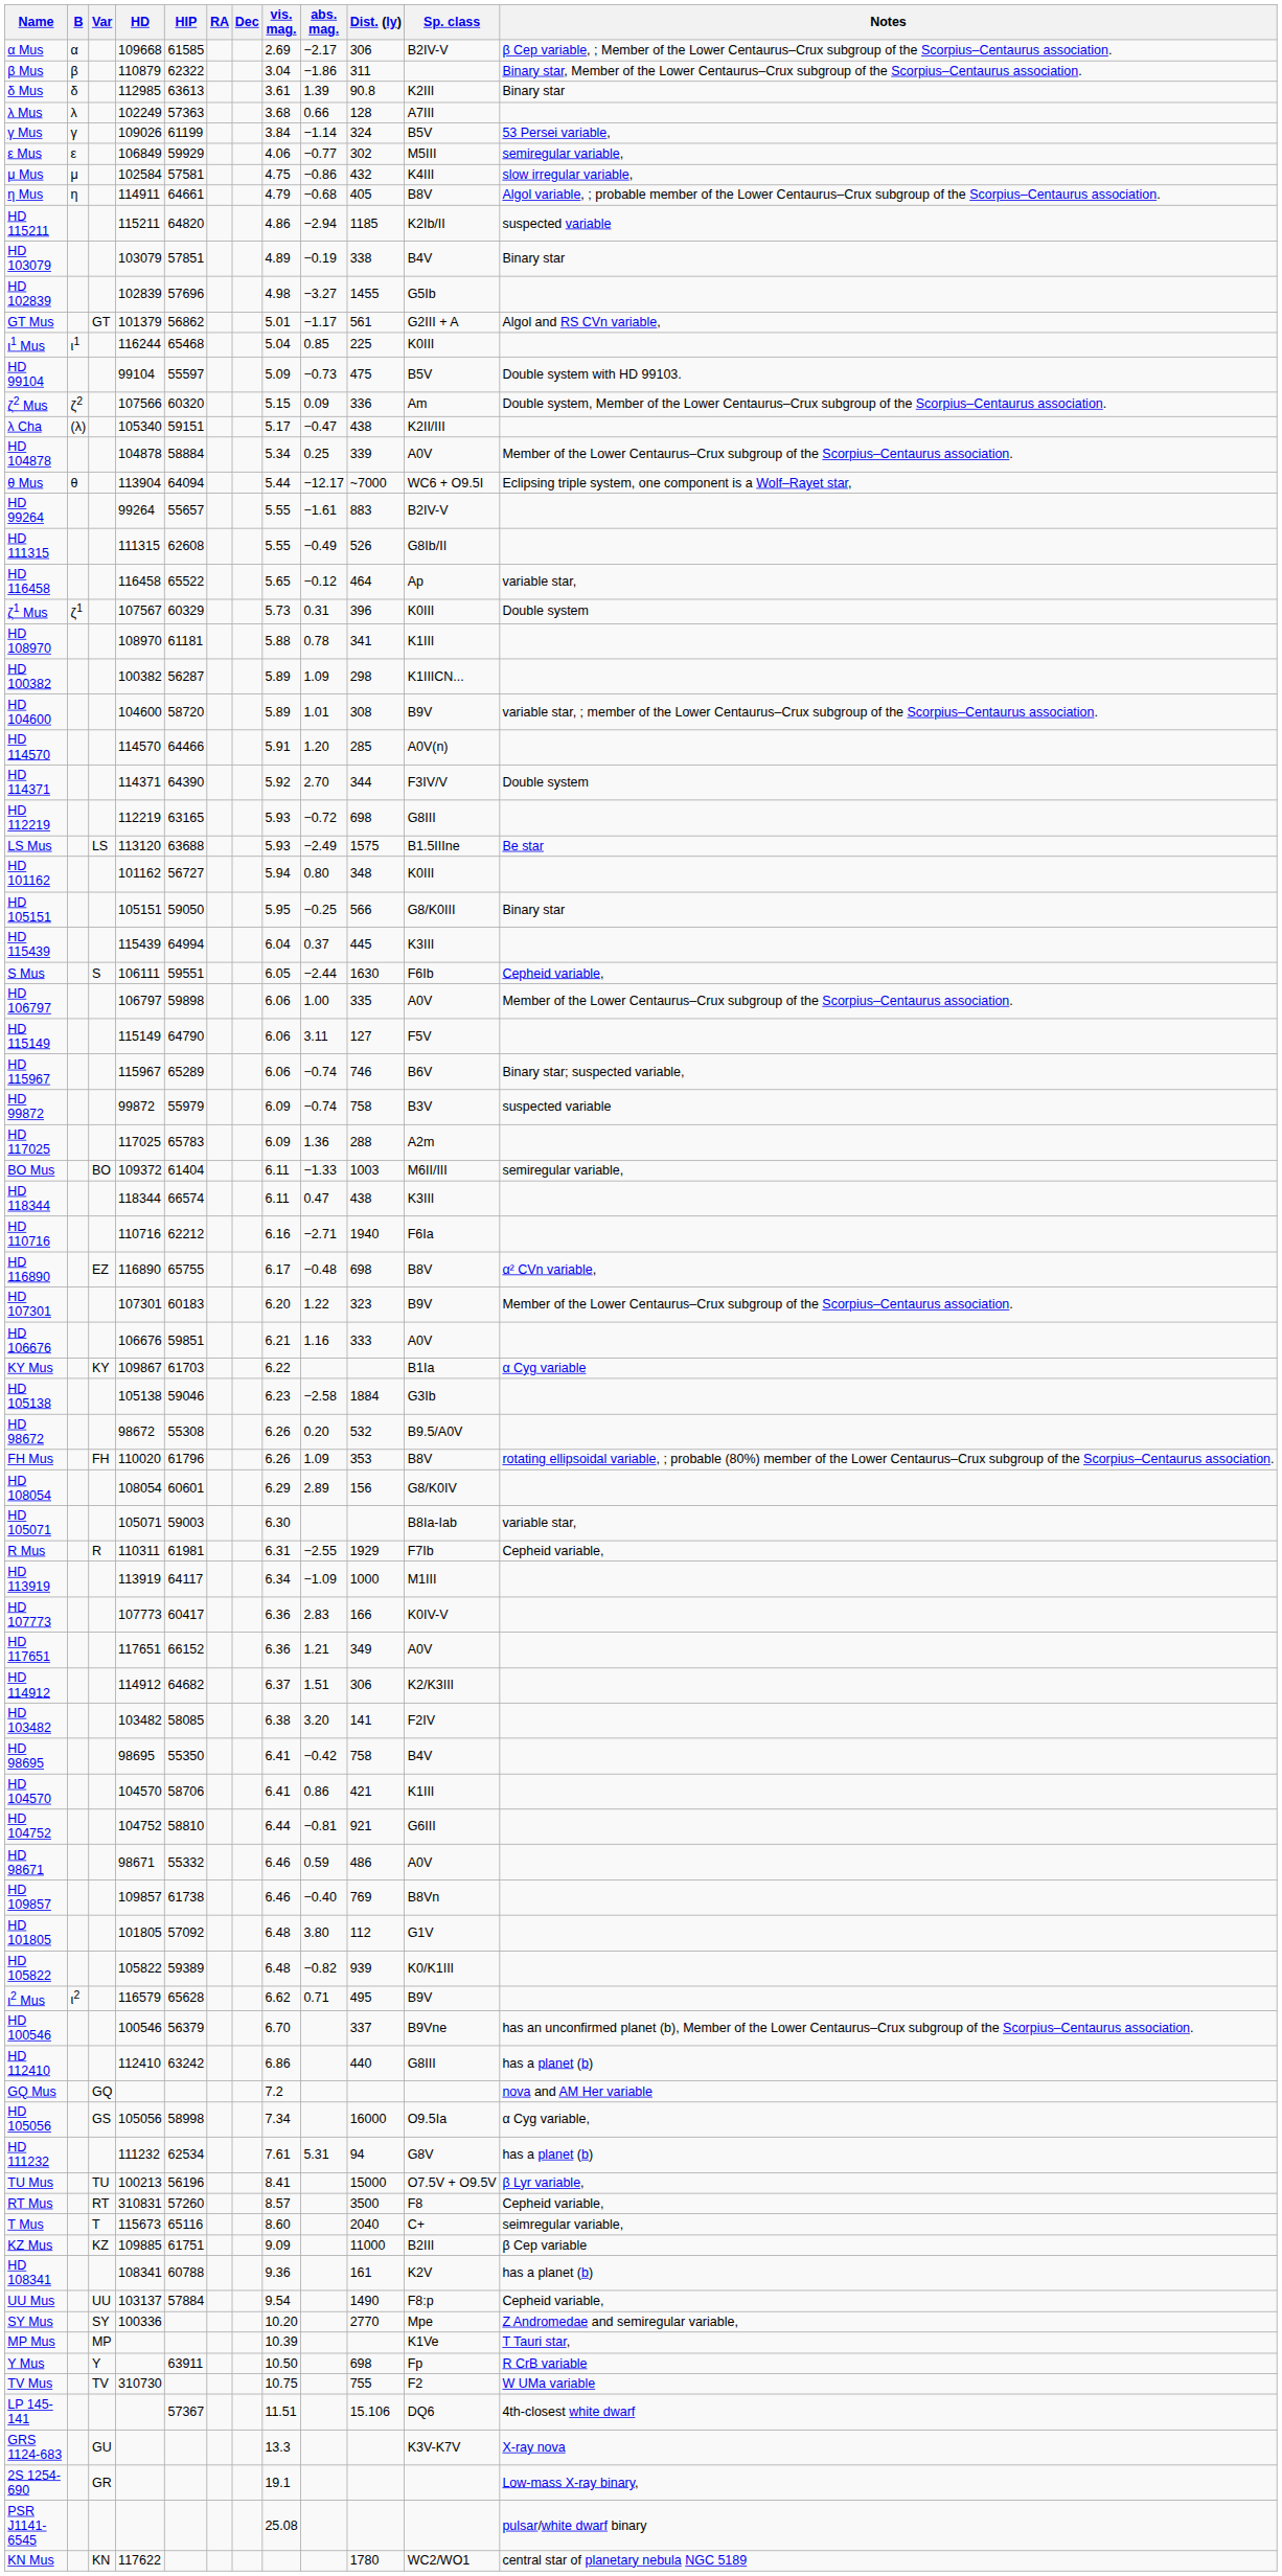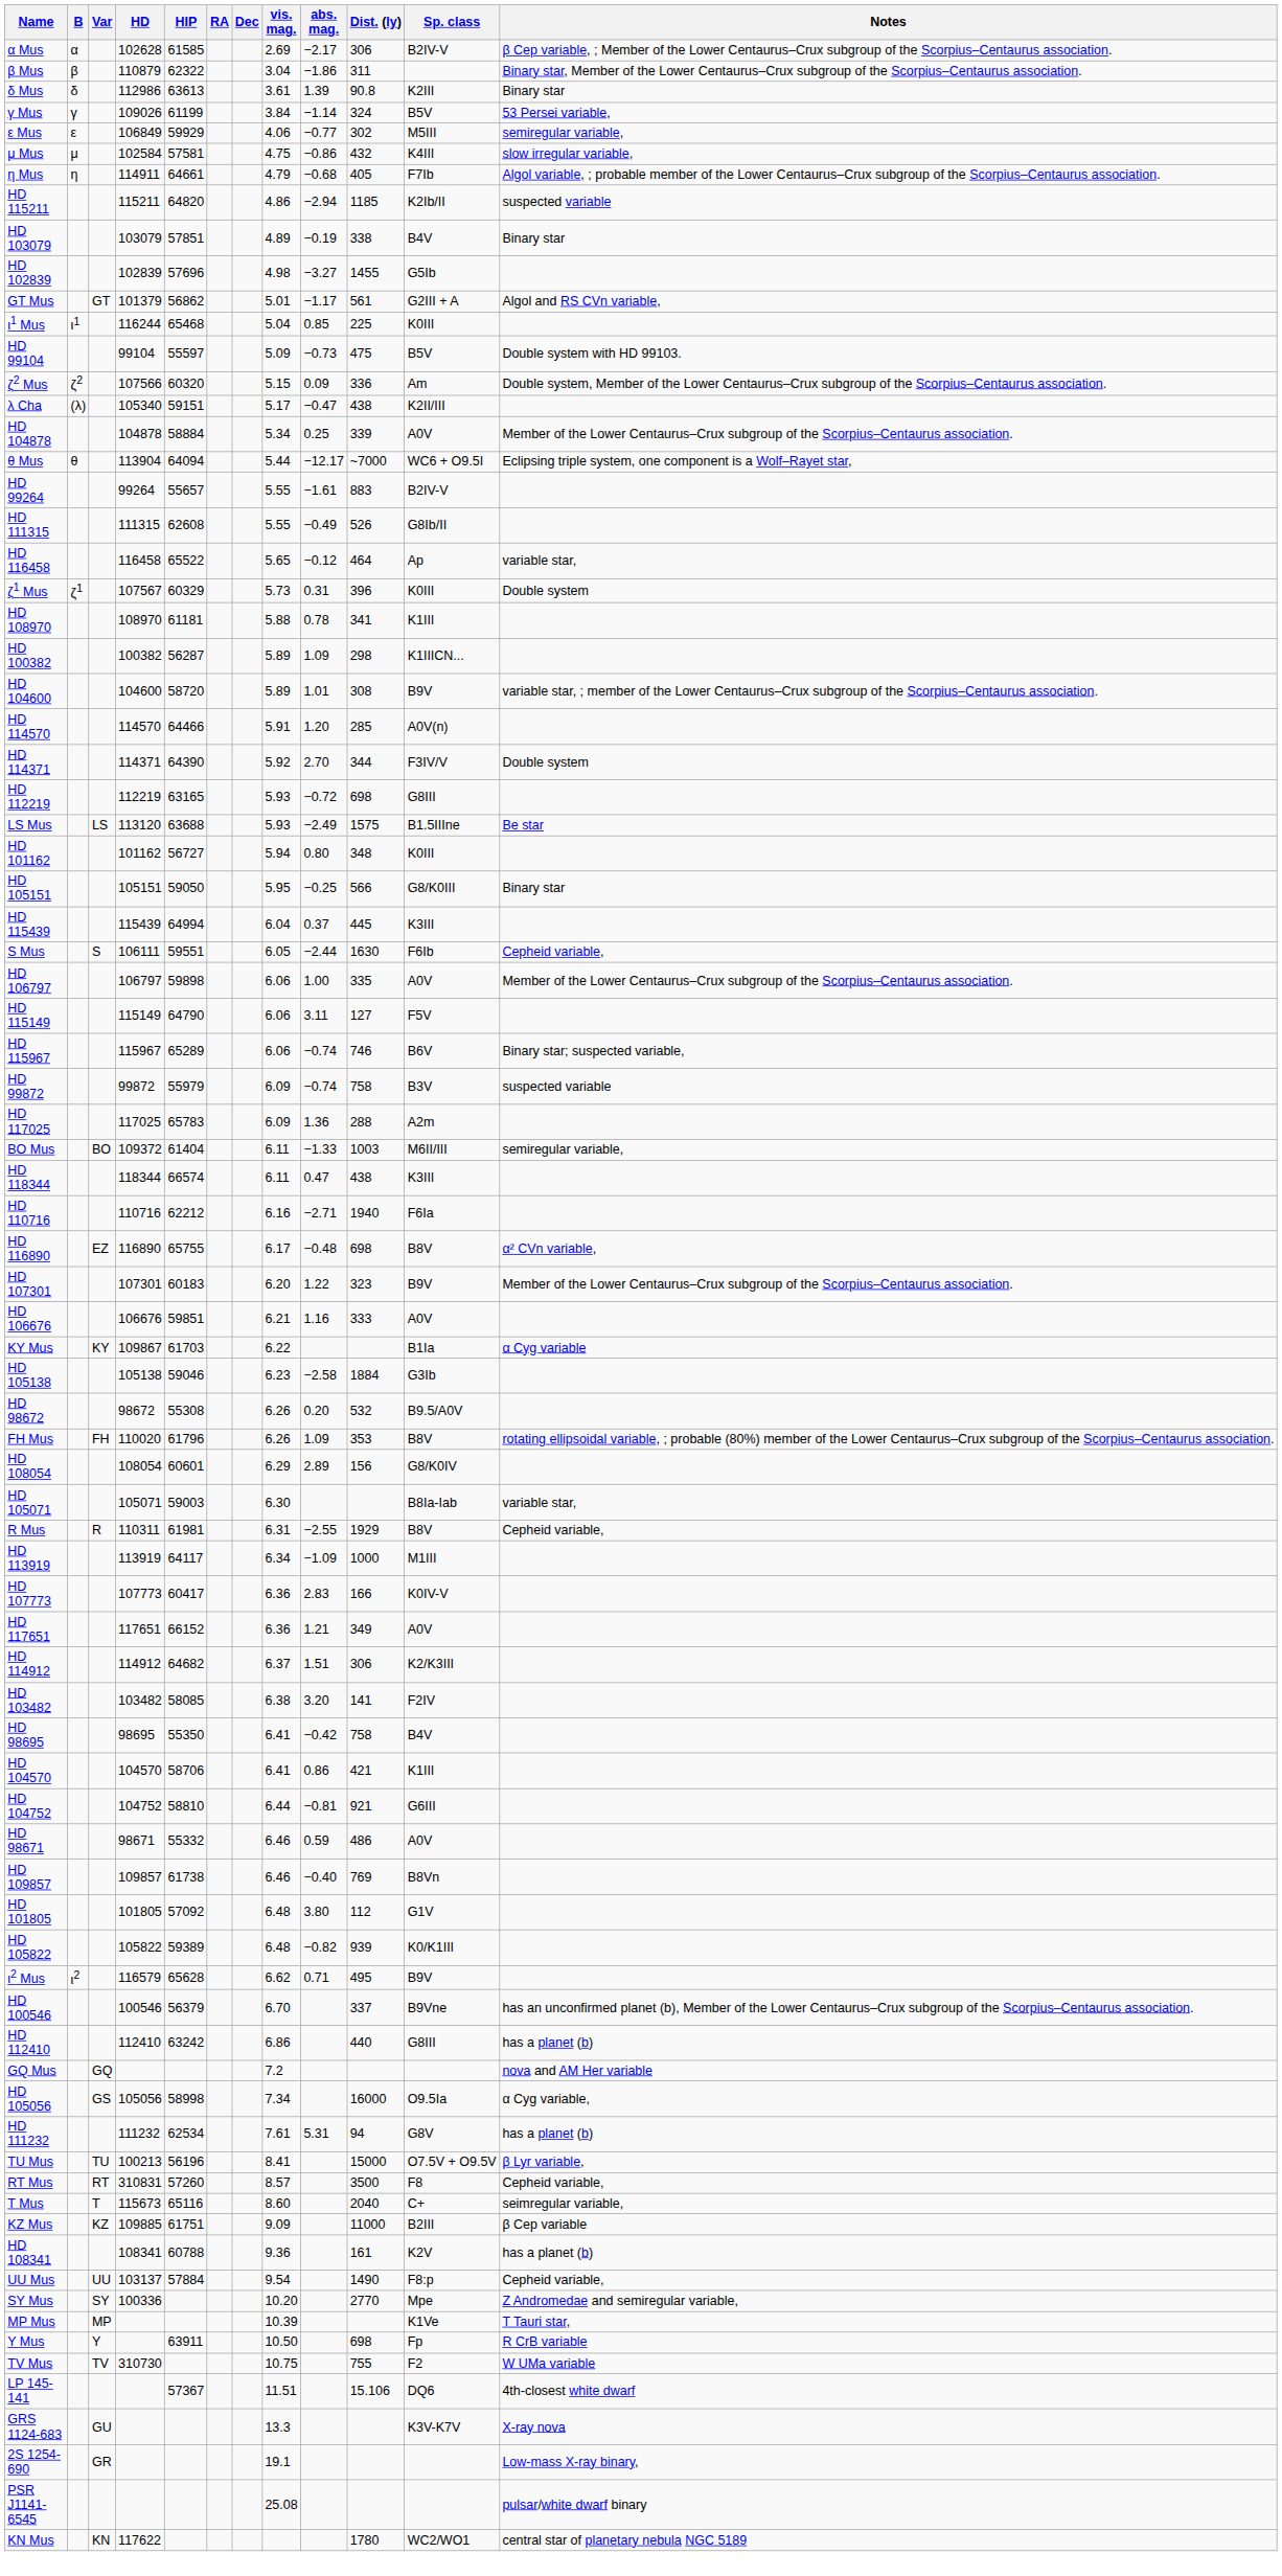α Mus | HD: 109668 -> 102628
δ Mus | HD: 112985 -> 112986
- row: λ Mus | λ | 102249 | 57363 | 3.68 | 0.66 | 128 | A7III
η Mus | Sp. class: B8V -> F7Ib
R Mus | Sp. class: F7Ib -> B8V
